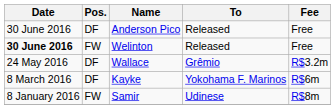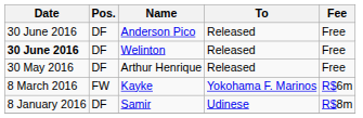Welinton | Pos.: FW -> DF
+ row: 30 May 2016 | DF | Arthur Henrique | Released | Free
- row: 24 May 2016 | DF | Wallace | Grêmio | R$3.2m
Kayke | Pos.: DF -> FW
Samir | Pos.: FW -> DF
